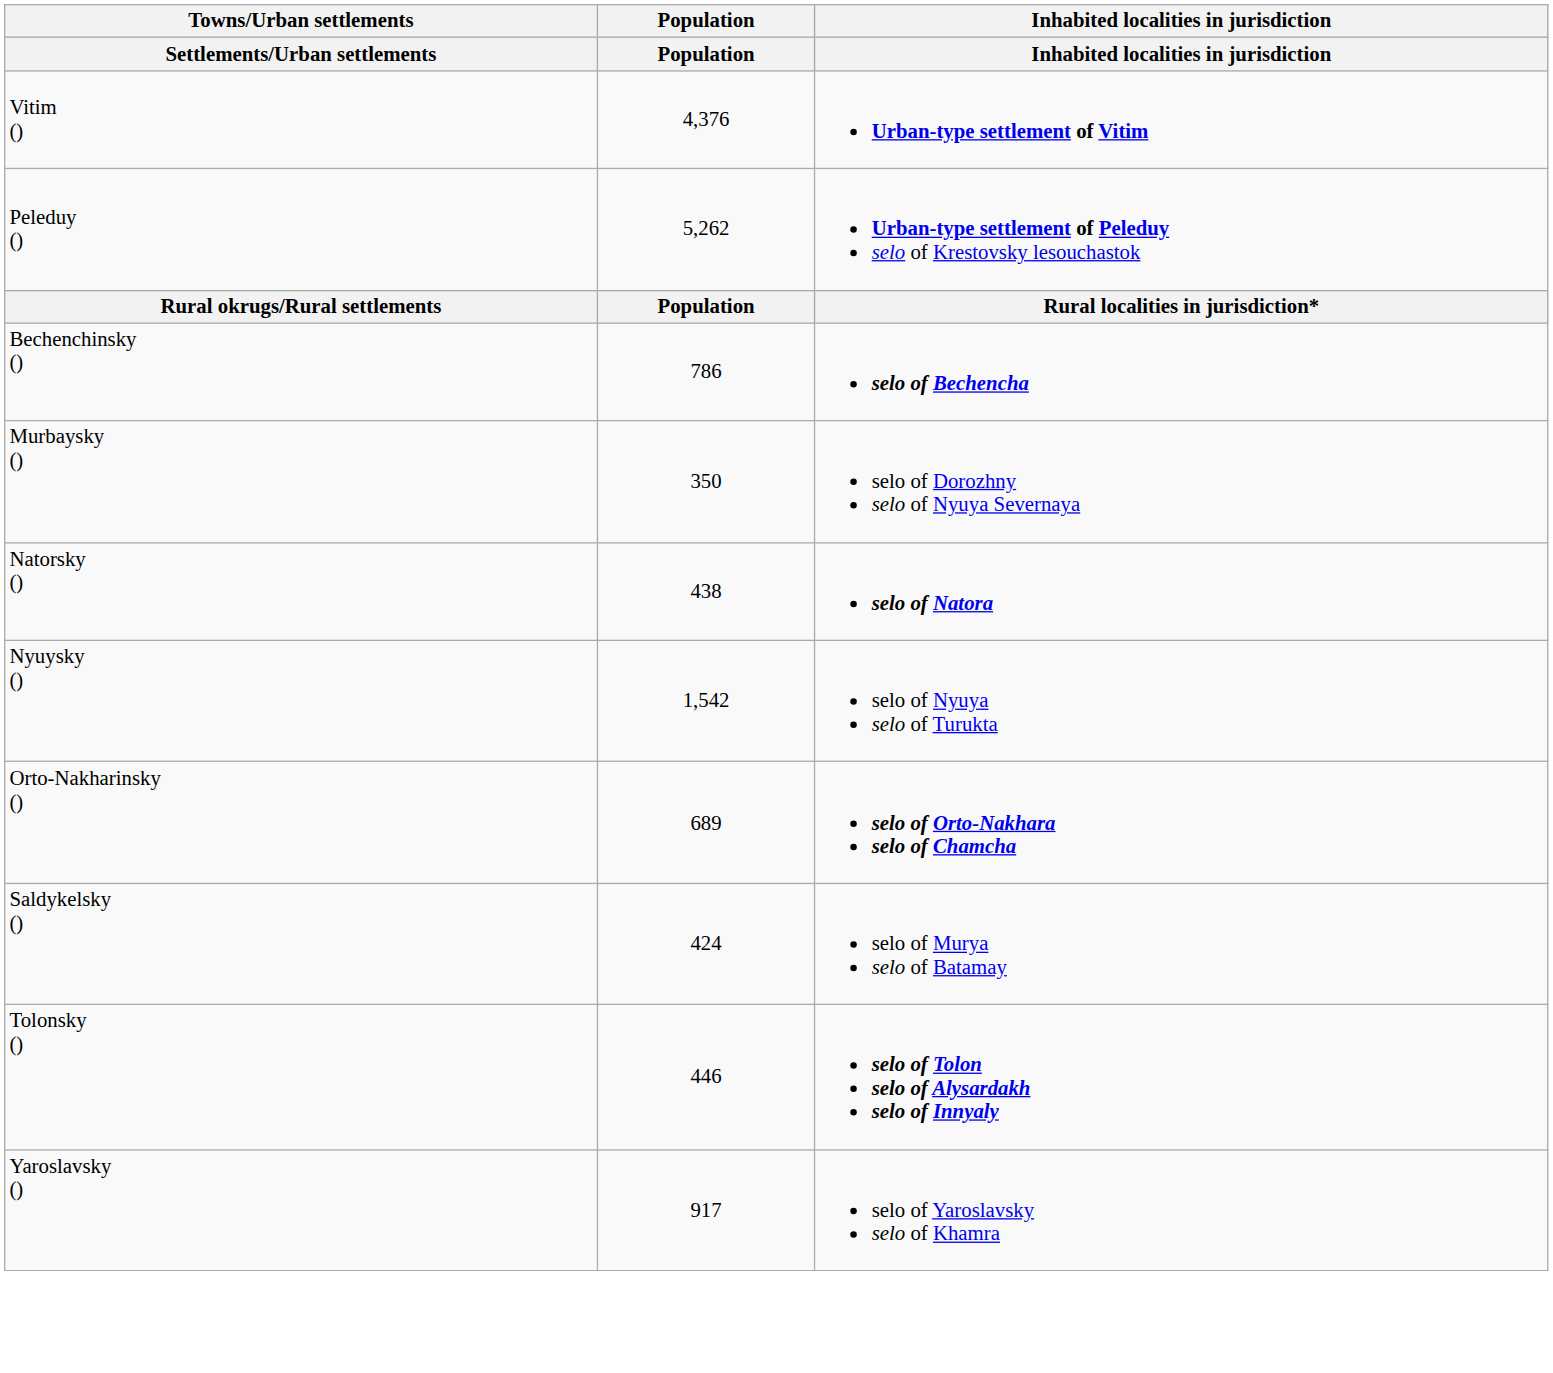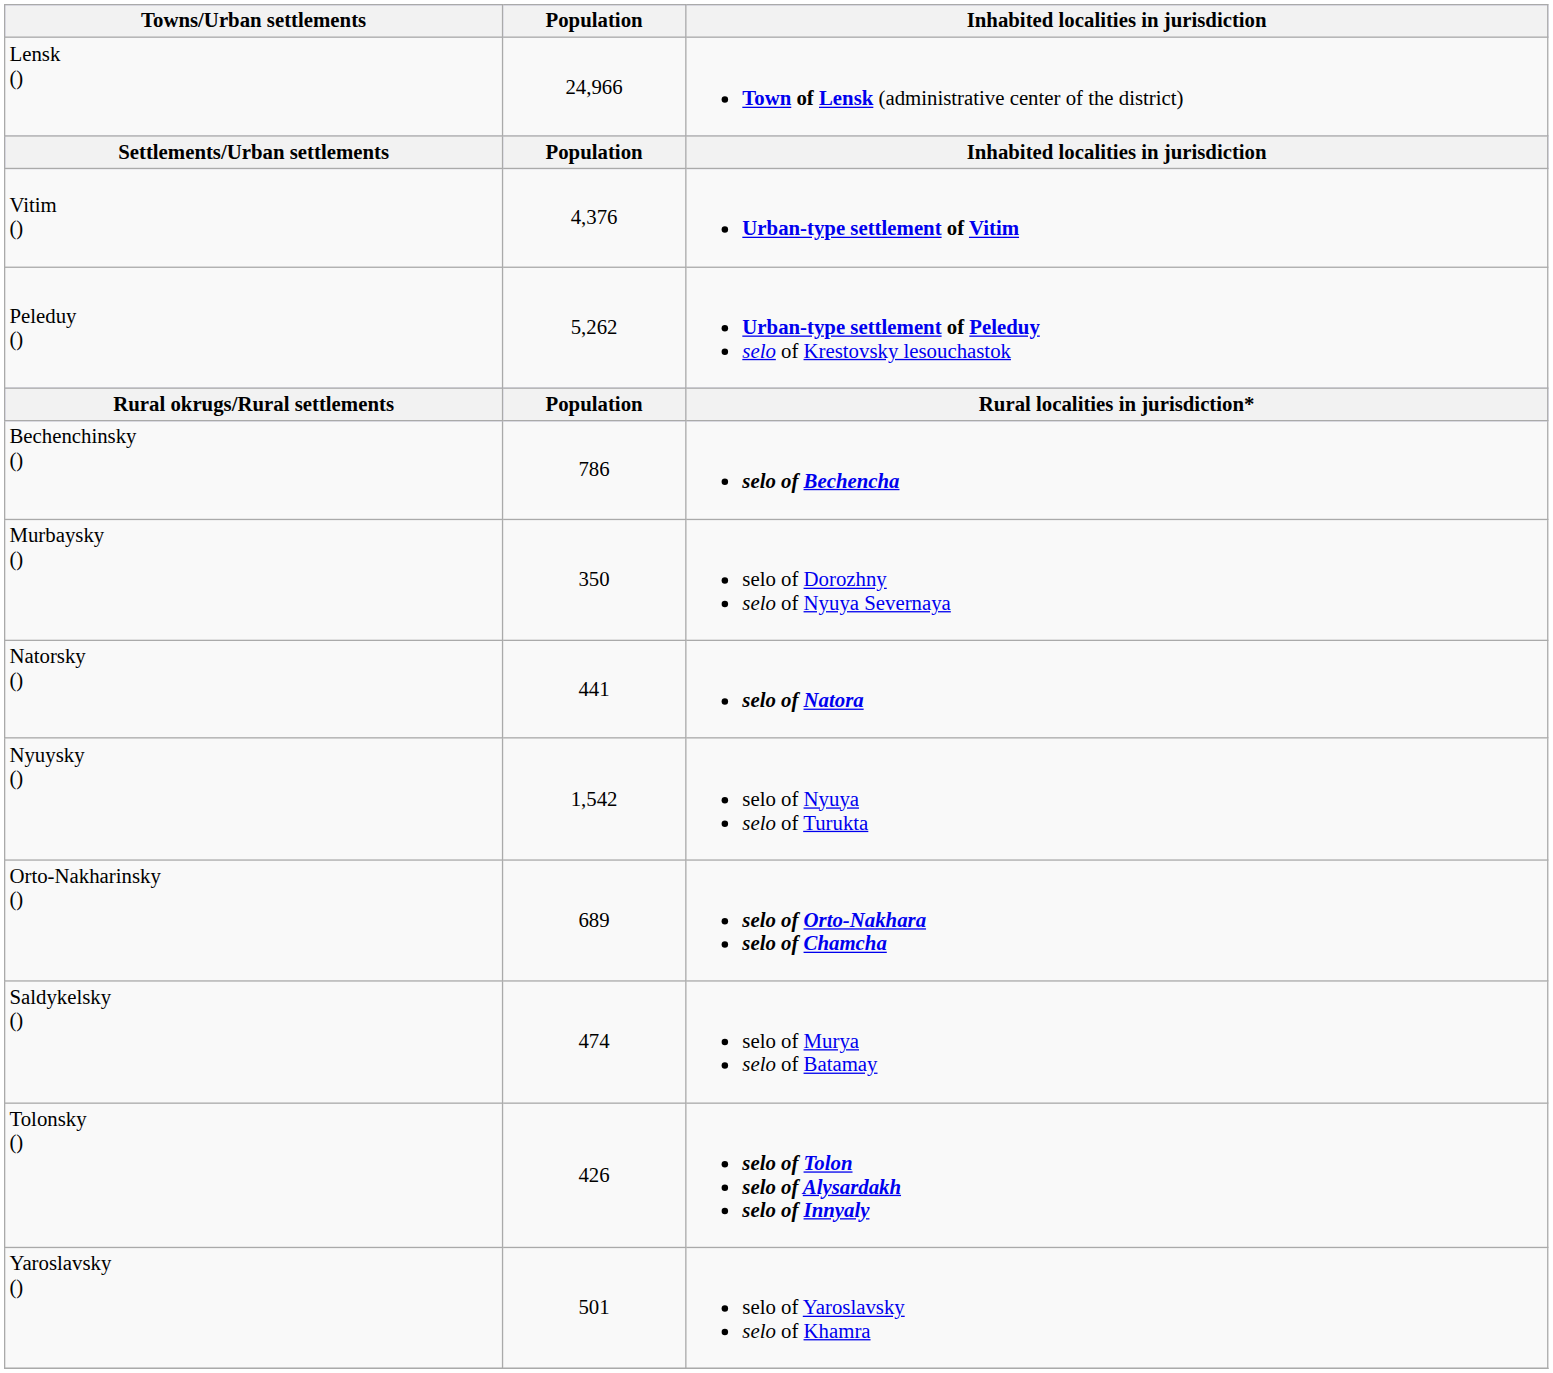+ row: Lensk () | 24,966 | Town of Lensk (administrative center of the district)
Natorsky () | Population: 438 -> 441
Saldykelsky () | Population: 424 -> 474
Tolonsky () | Population: 446 -> 426
Yaroslavsky () | Population: 917 -> 501
